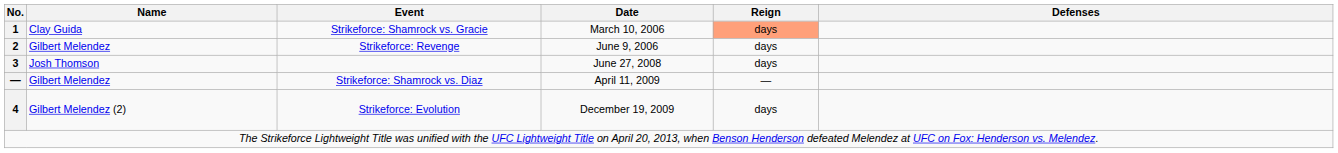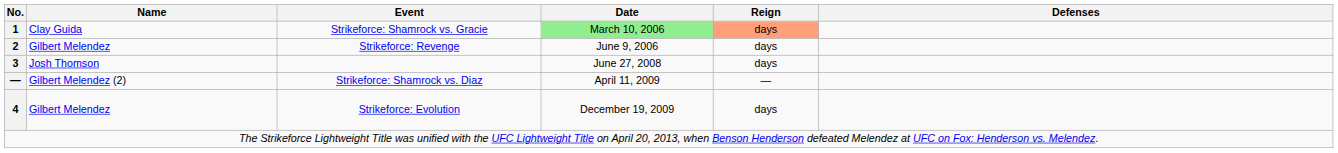Strikeforce: Shamrock vs. Gracie | Date: no background -> lightgreen background
Strikeforce: Shamrock vs. Diaz | Name: Gilbert Melendez -> Gilbert Melendez (2)
Strikeforce: Evolution | Name: Gilbert Melendez (2) -> Gilbert Melendez
